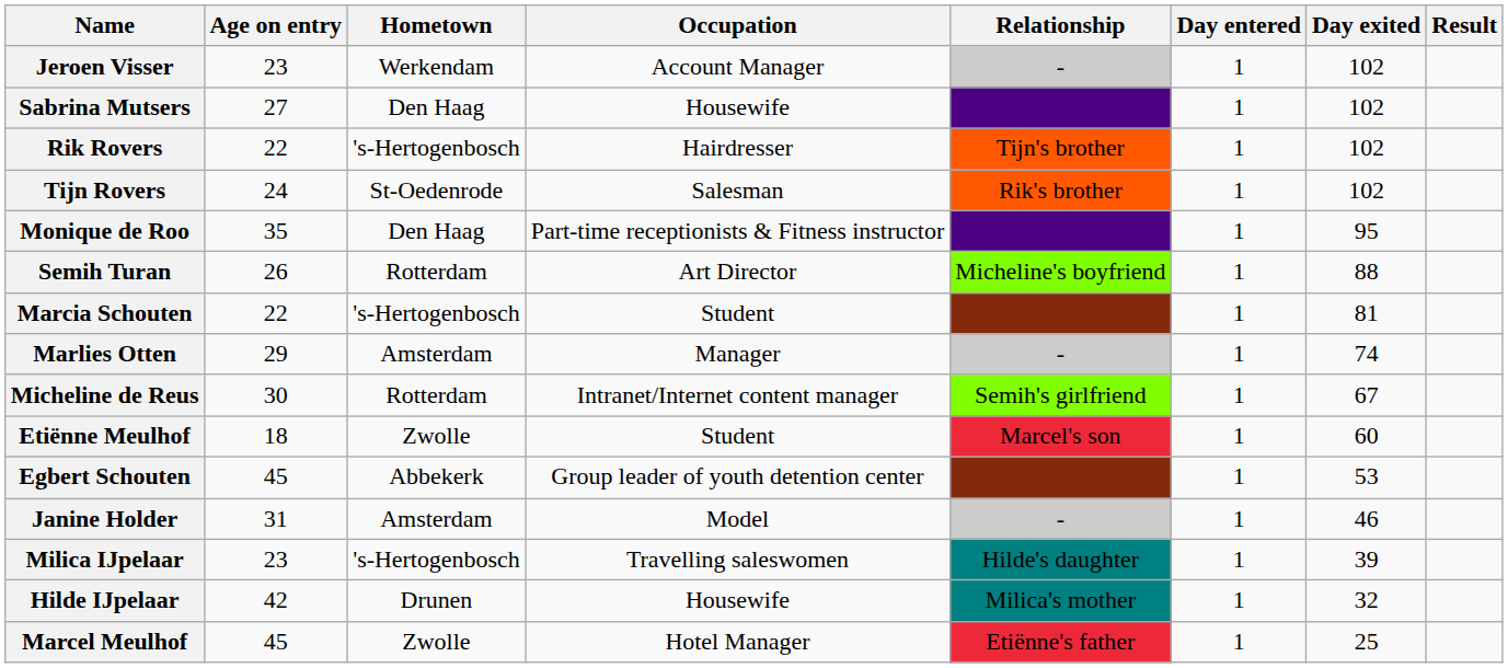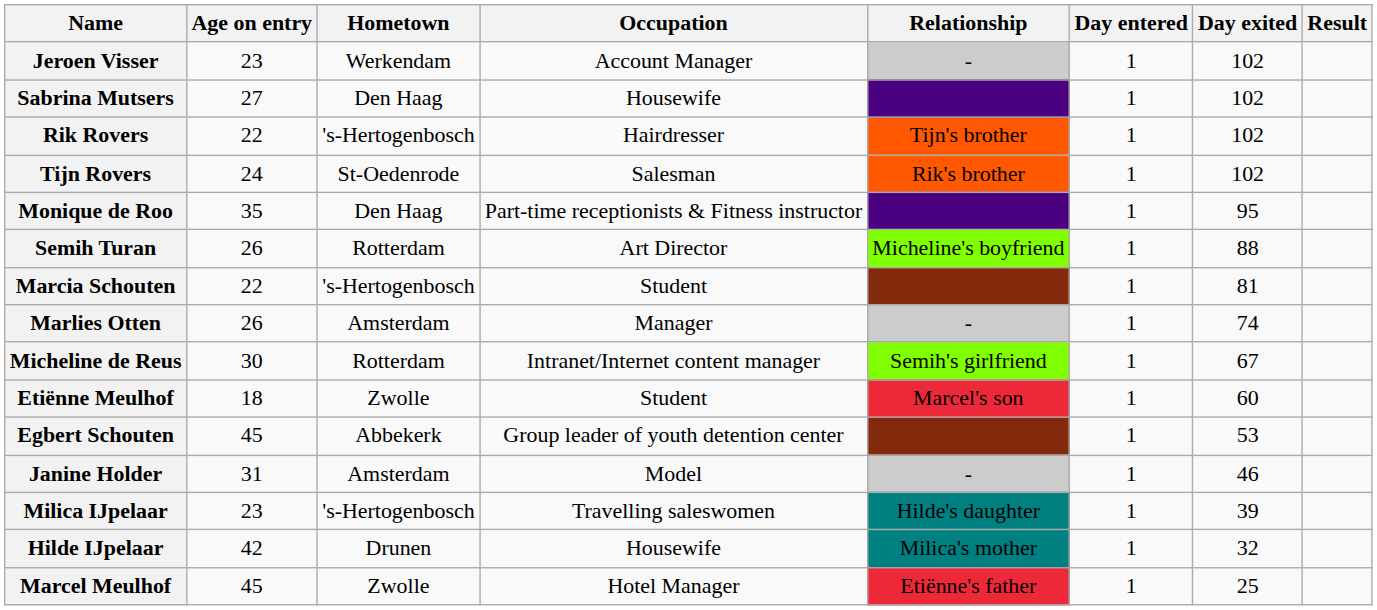Marlies Otten | Age on entry: 29 -> 26
